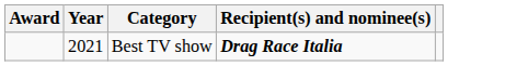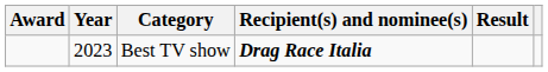+ column: Result
Best TV show | Year: 2021 -> 2023
